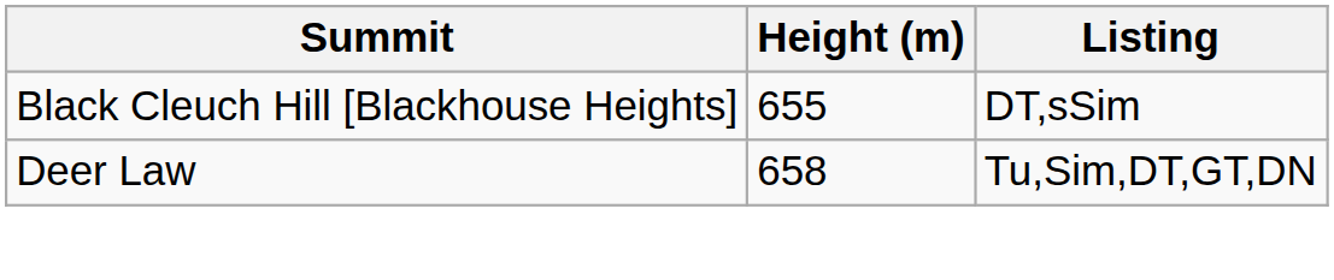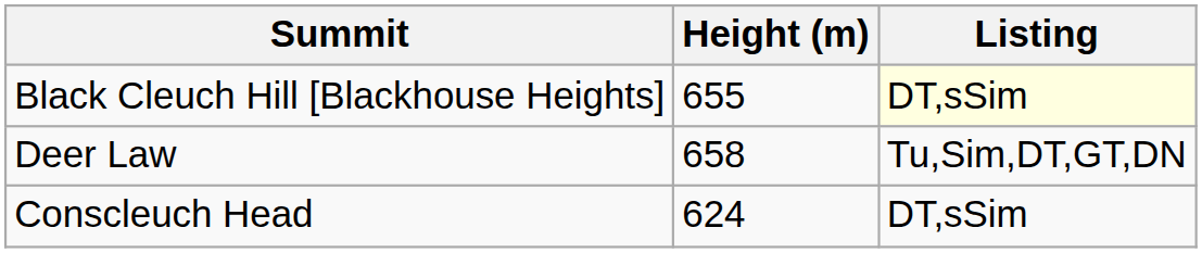Black Cleuch Hill [Blackhouse Heights] | Listing: no background -> lightyellow background
+ row: Conscleuch Head | 624 | DT,sSim
